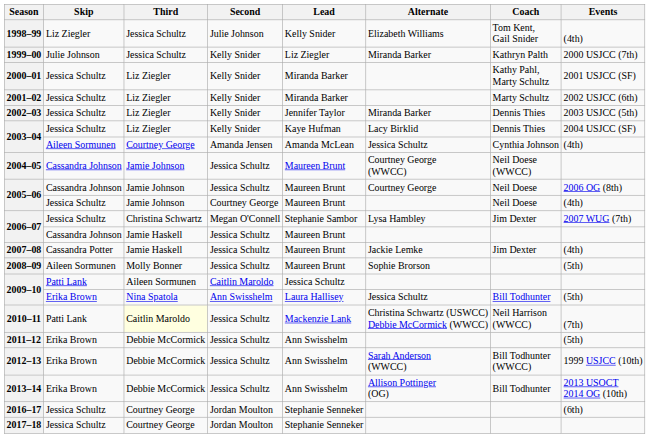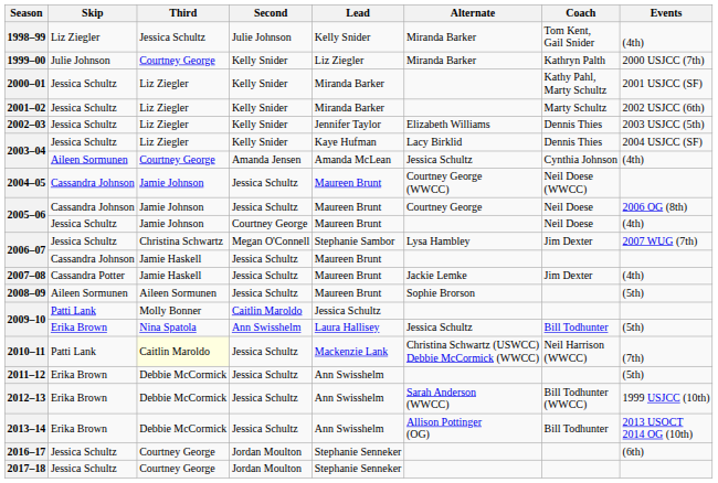1998–99 | Alternate: Elizabeth Williams -> Miranda Barker
1999–00 | Third: Jessica Schultz -> Courtney George
2002–03 | Alternate: Miranda Barker -> Elizabeth Williams
2008–09 | Third: Molly Bonner -> Aileen Sormunen
2009–10 / Caitlin Maroldo | Third: Aileen Sormunen -> Molly Bonner
